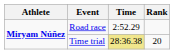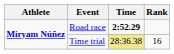Road race | Time: normal -> bold
Time trial | Rank: 20 -> 16
